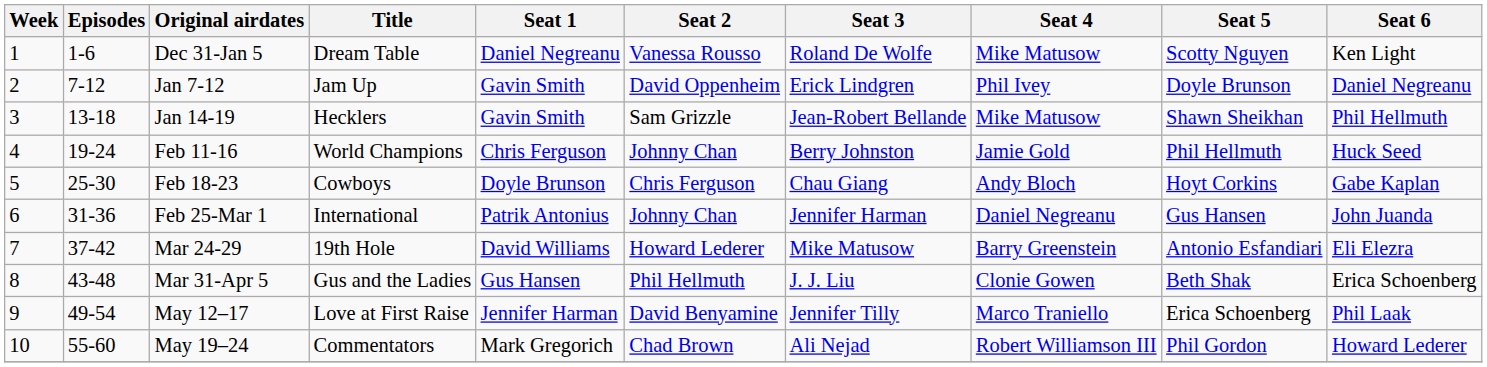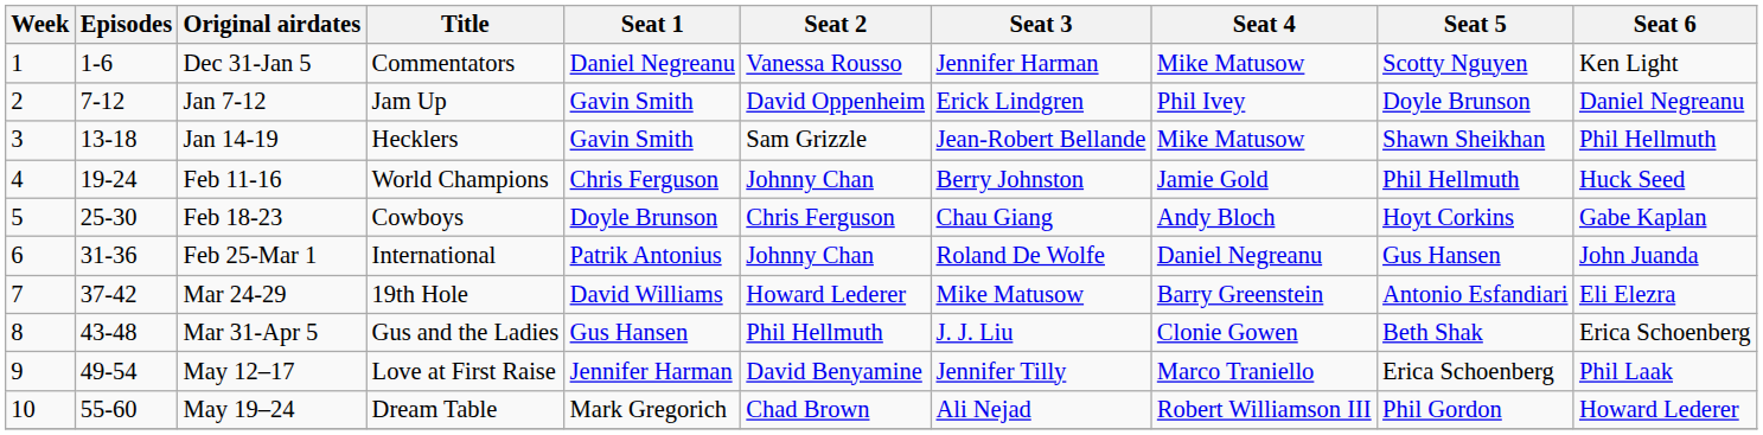Dec 31-Jan 5 | Title: Dream Table -> Commentators
Dec 31-Jan 5 | Seat 3: Roland De Wolfe -> Jennifer Harman
Feb 25-Mar 1 | Seat 3: Jennifer Harman -> Roland De Wolfe
May 19–24 | Title: Commentators -> Dream Table
